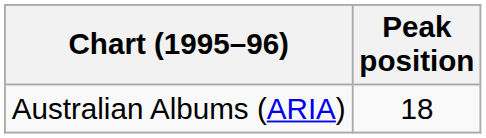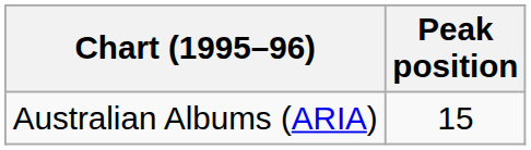Australian Albums (ARIA) | Peak position: 18 -> 15
